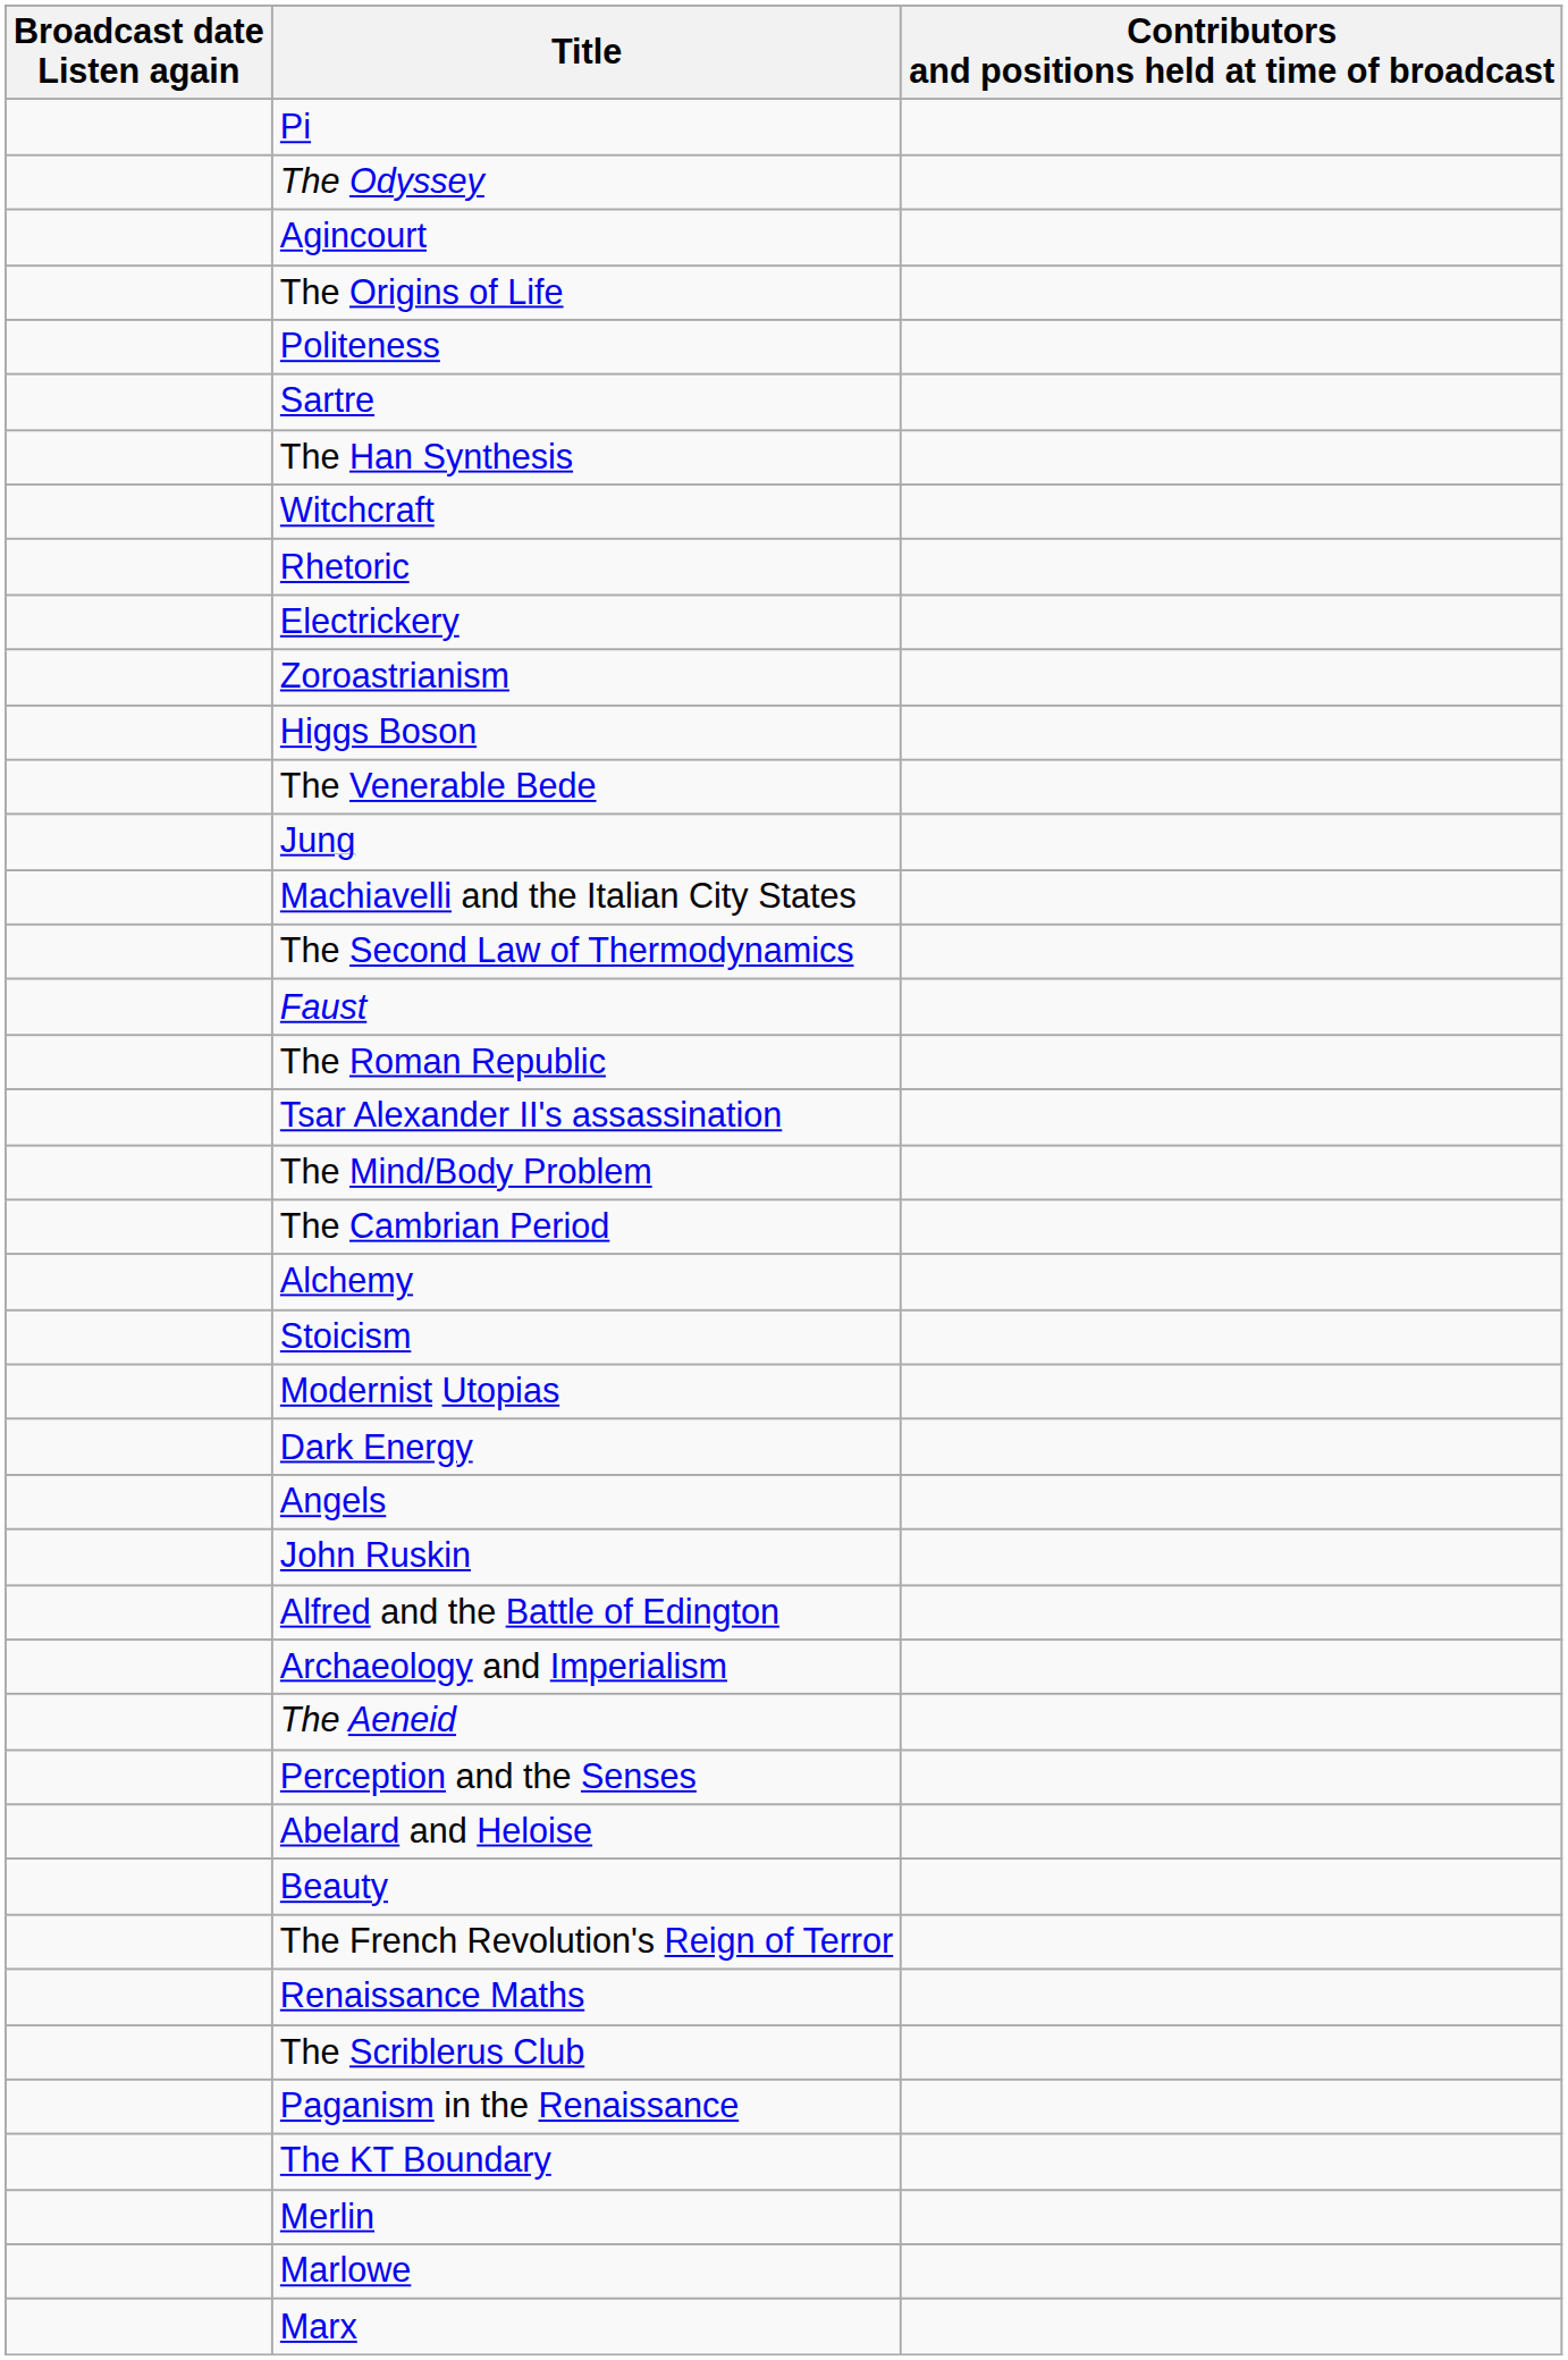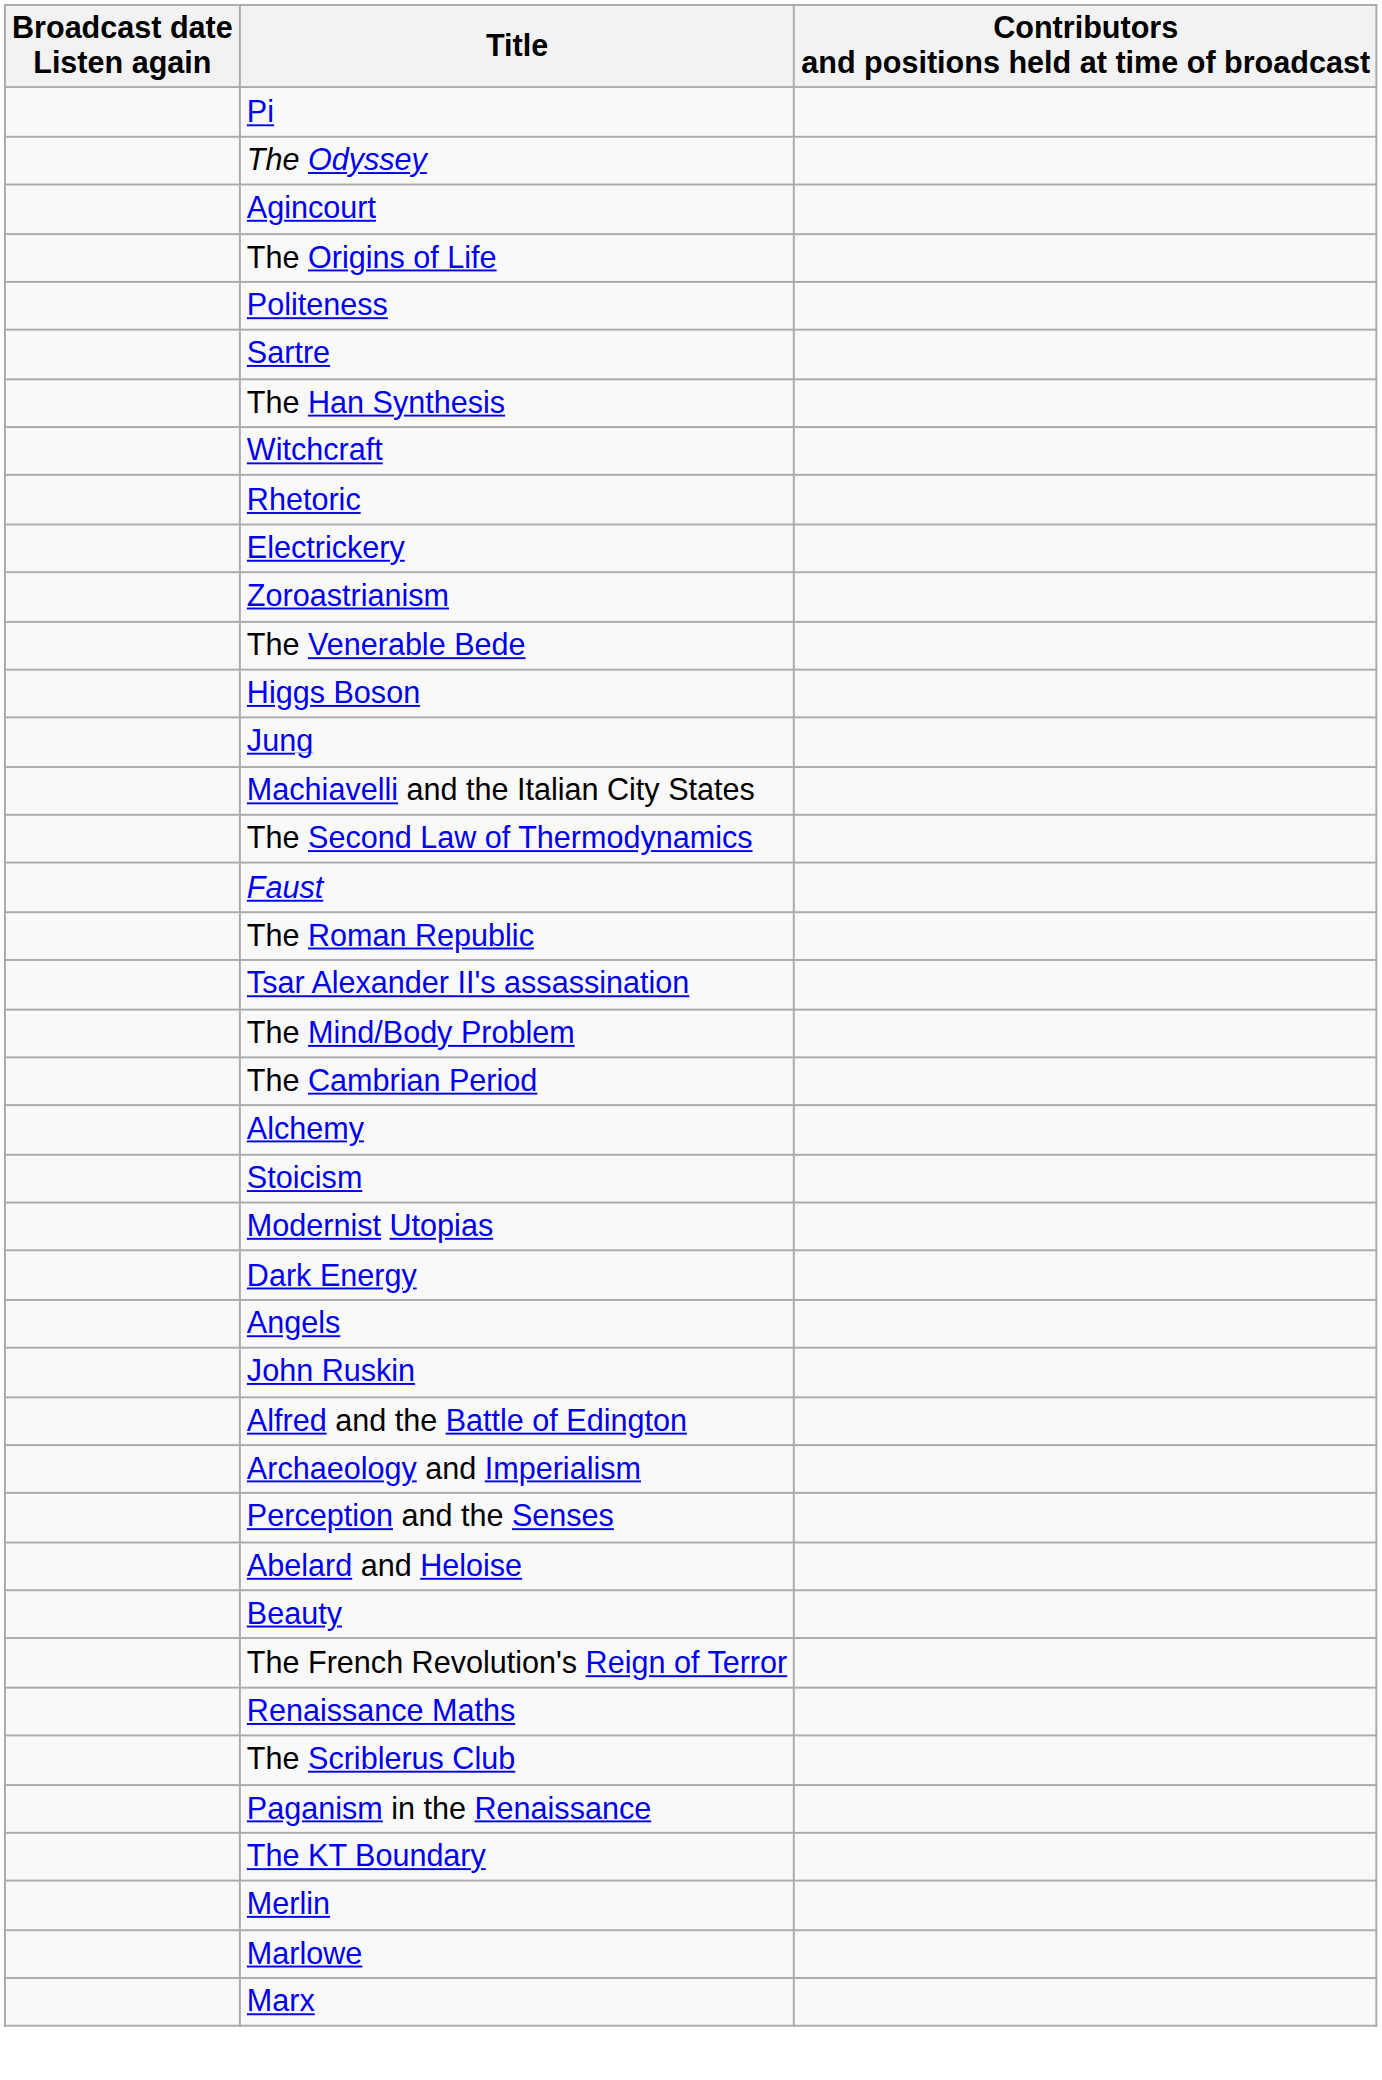rows swapped: Higgs Boson <-> The Venerable Bede
- row: The Aeneid
